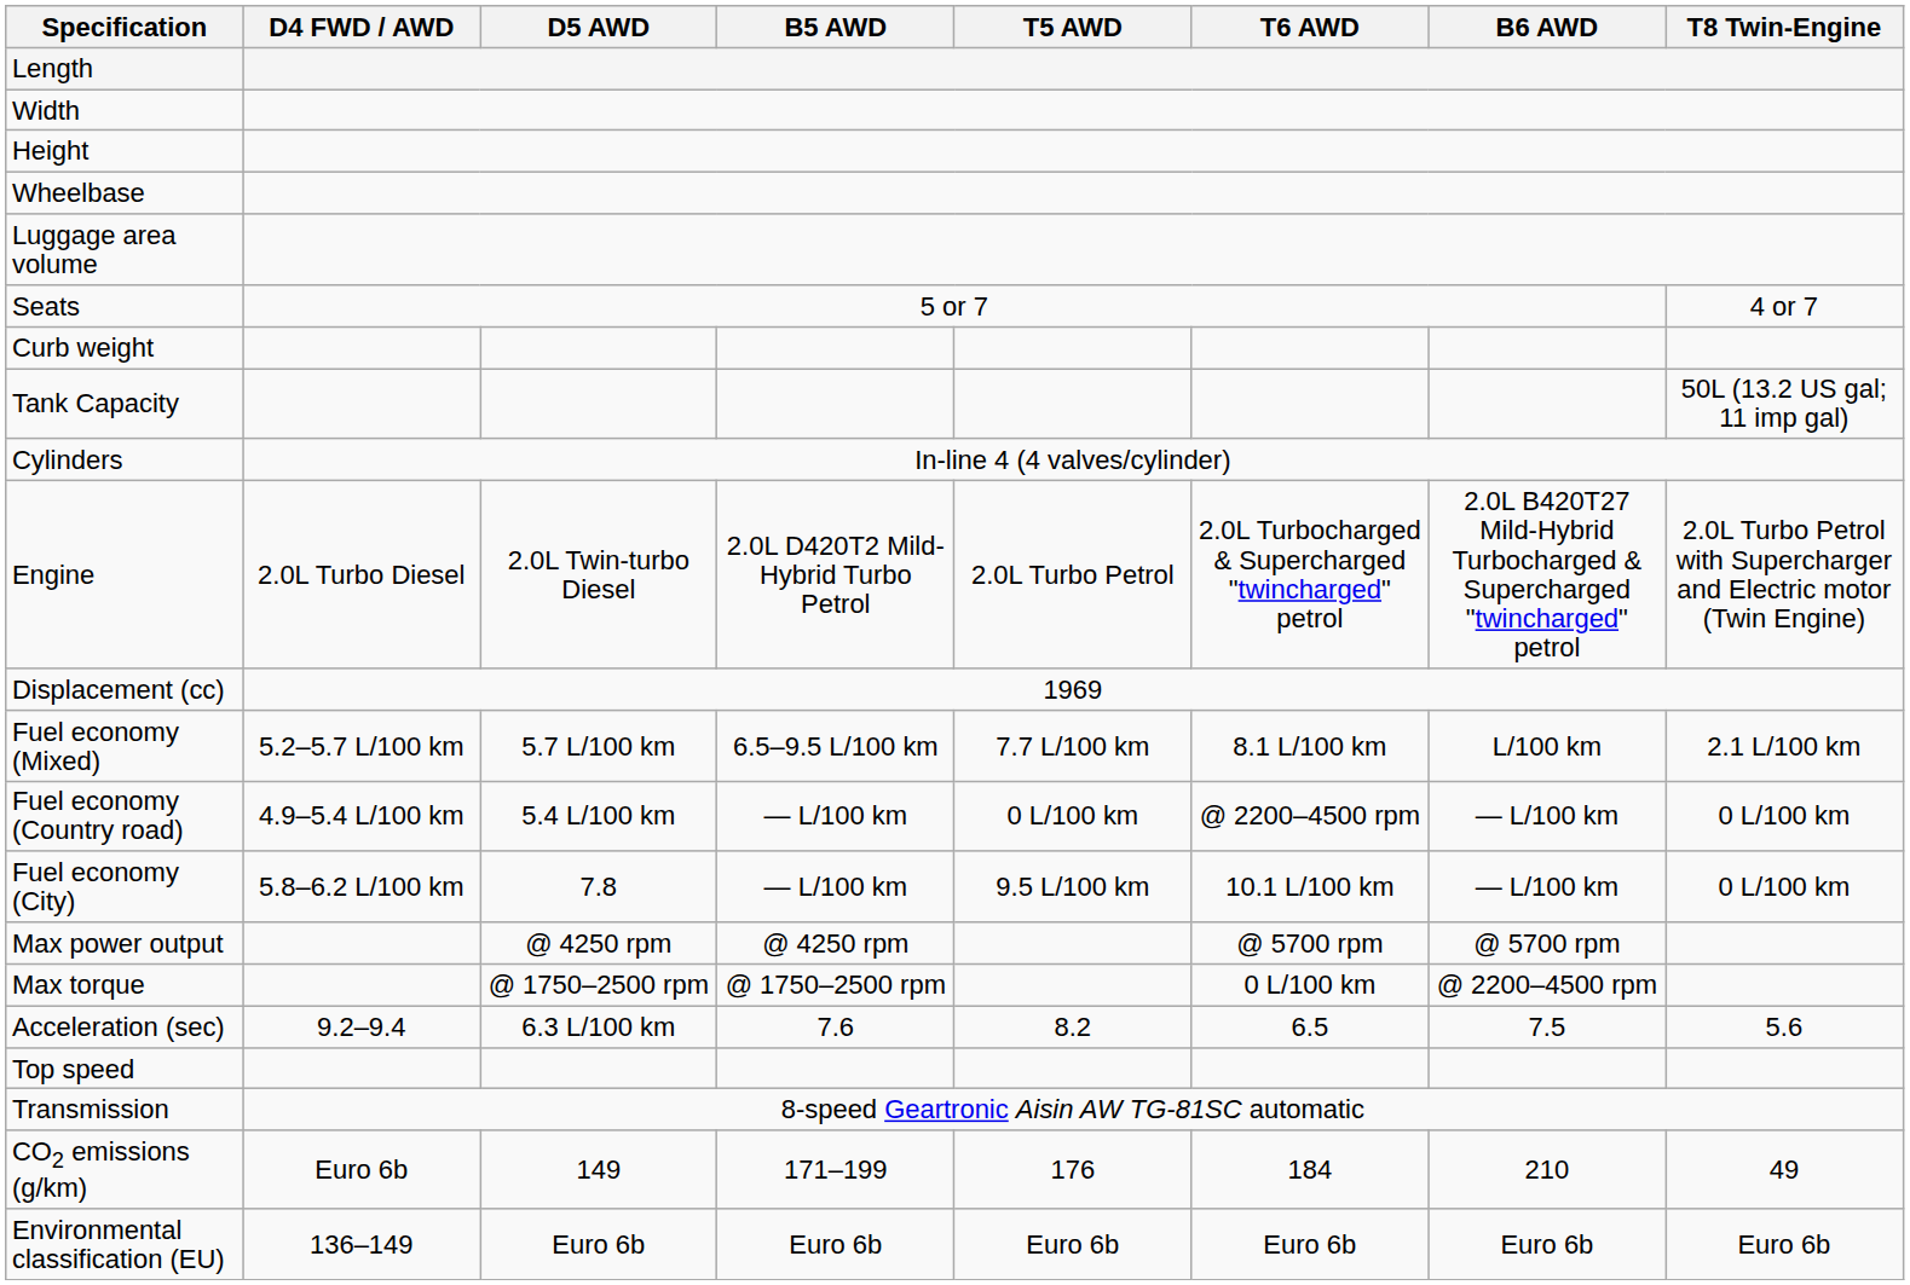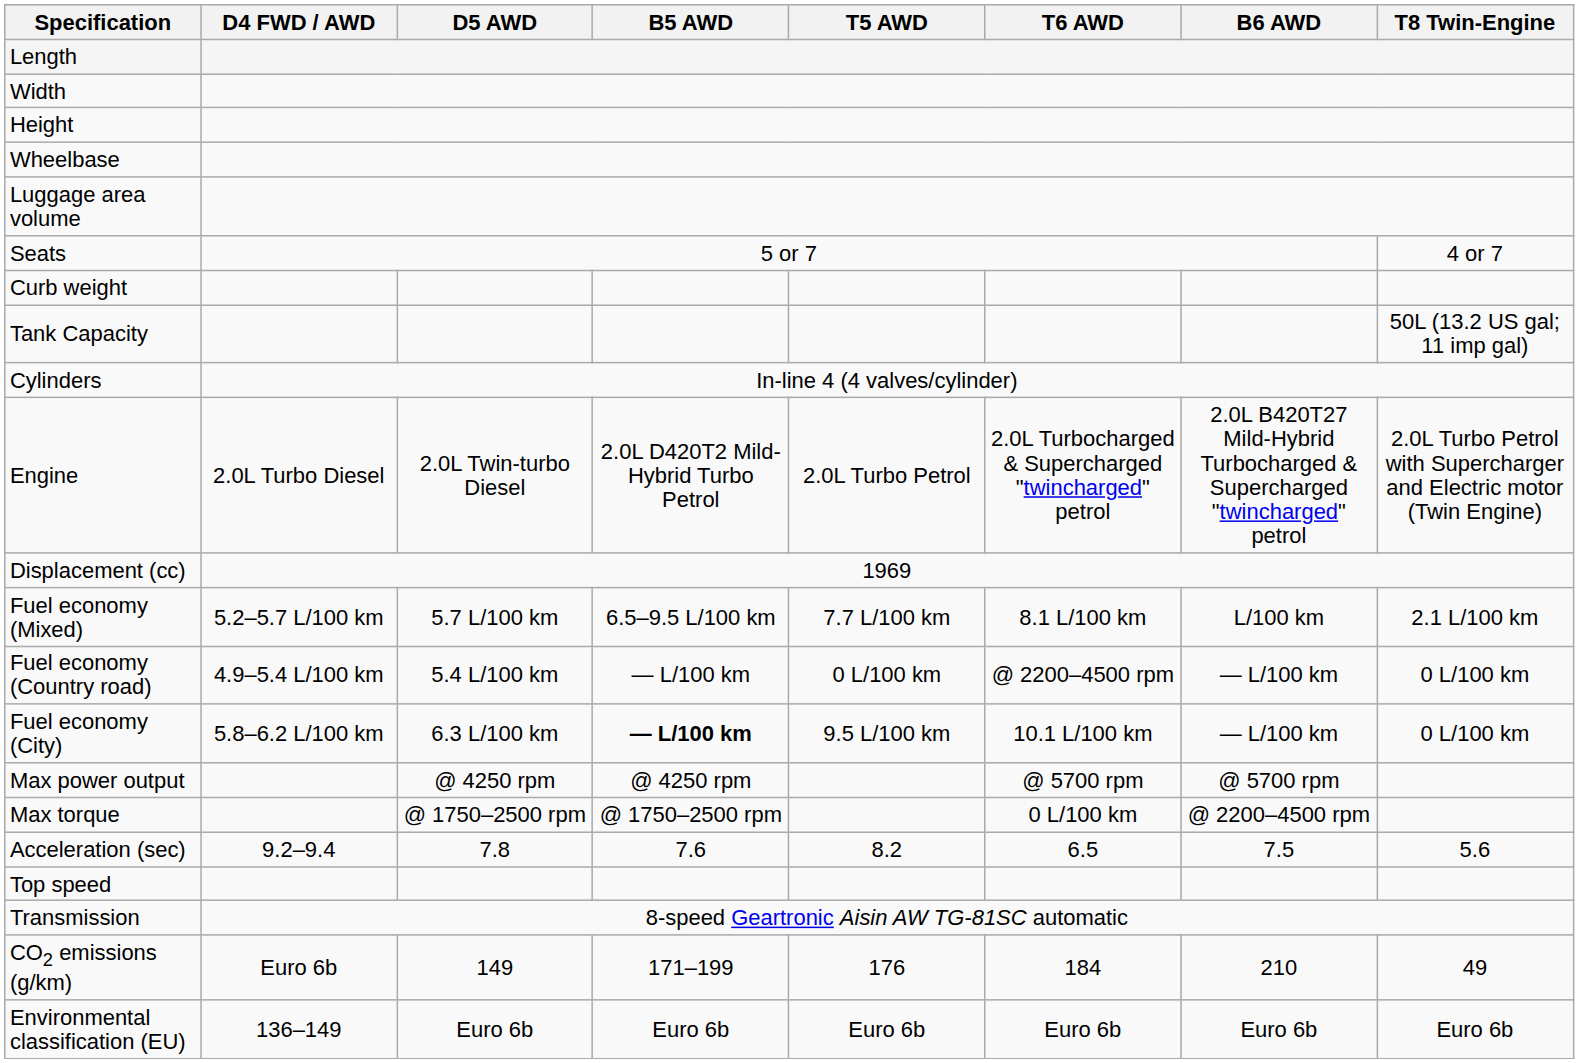Fuel economy (City) | D5 AWD: 7.8 -> 6.3 L/100 km
Fuel economy (City) | B5 AWD: normal -> bold
Acceleration (sec) | D5 AWD: 6.3 L/100 km -> 7.8
